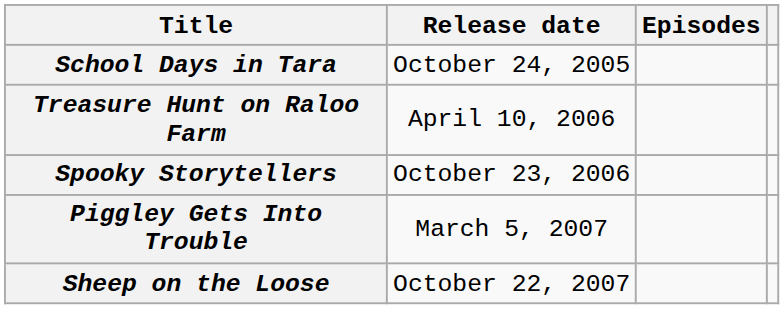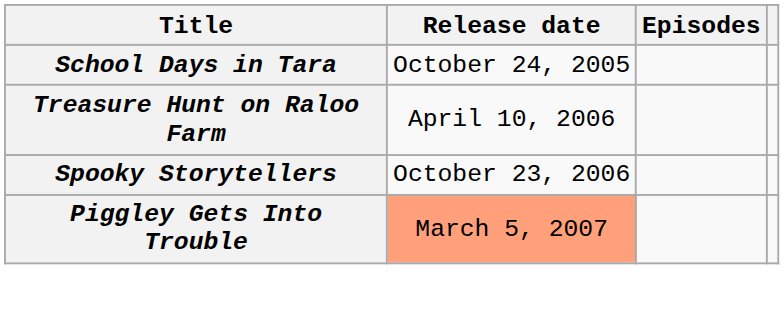Piggley Gets Into Trouble | Release date: no background -> lightsalmon background
- row: Sheep on the Loose | October 22, 2007
